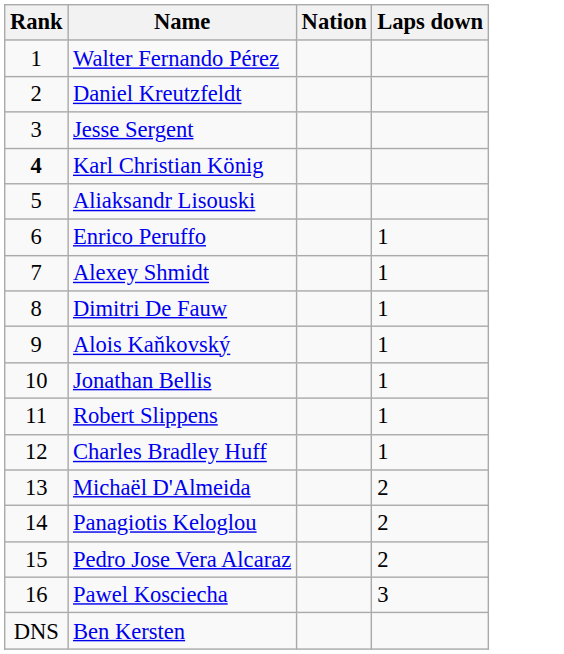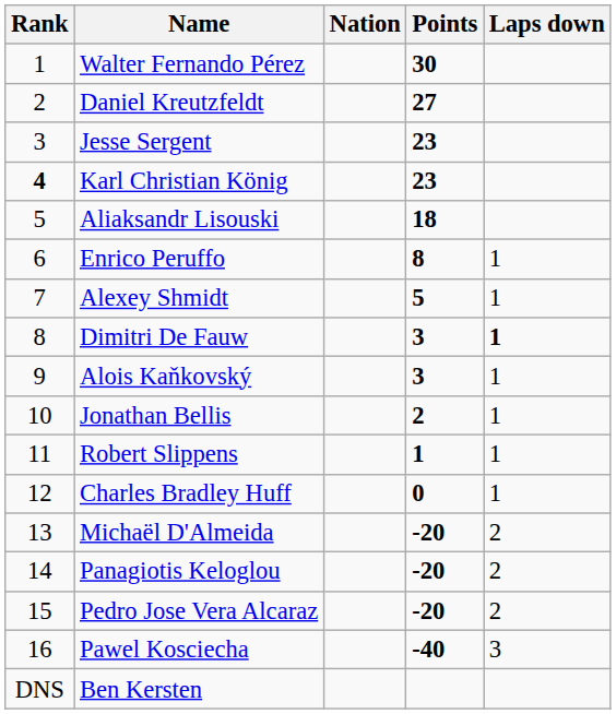+ column: Points | 30 | 27 | 23 | 23 | 18 | 8 | 5 | 3 | 3 | 2 | 1 | 0 | -20 | -20 | -20 | -40
Dimitri De Fauw | Laps down: normal -> bold
